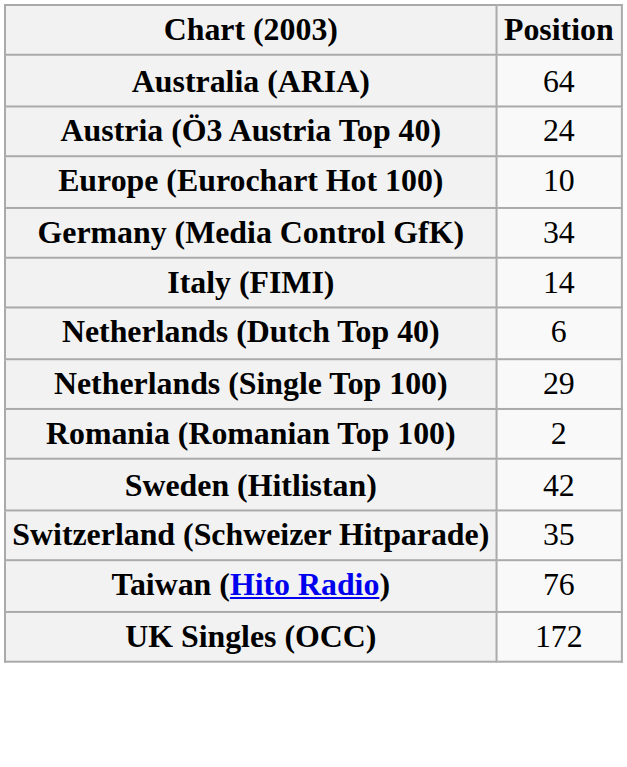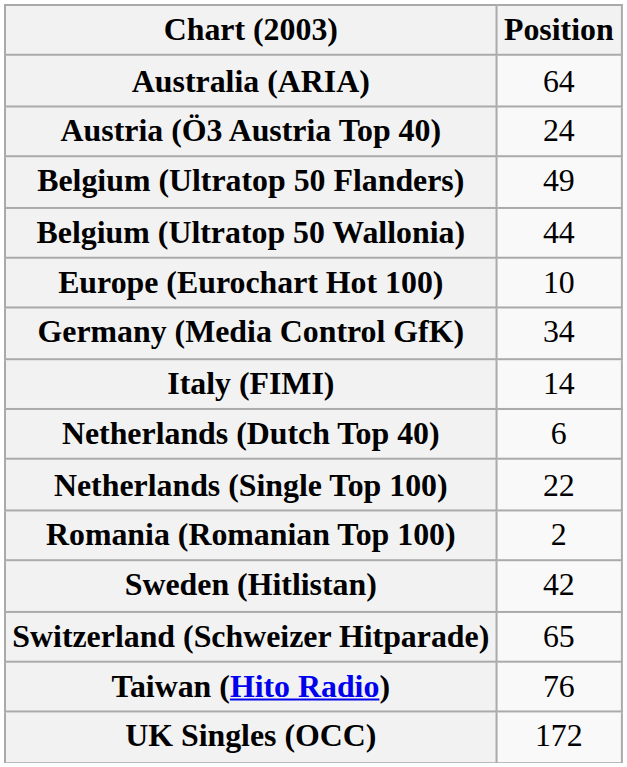+ row: Belgium (Ultratop 50 Flanders) | 49
+ row: Belgium (Ultratop 50 Wallonia) | 44
Netherlands (Single Top 100) | Position: 29 -> 22
Switzerland (Schweizer Hitparade) | Position: 35 -> 65
